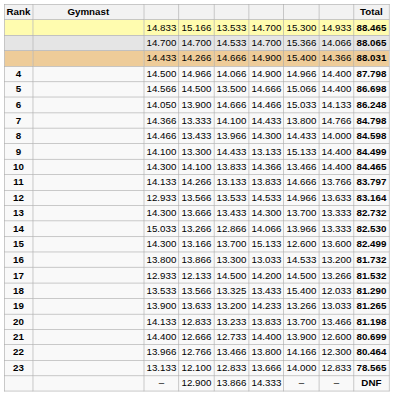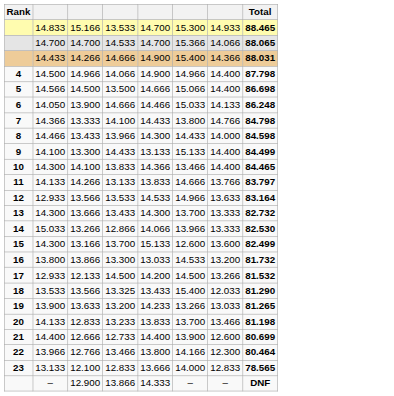- column: Gymnast
